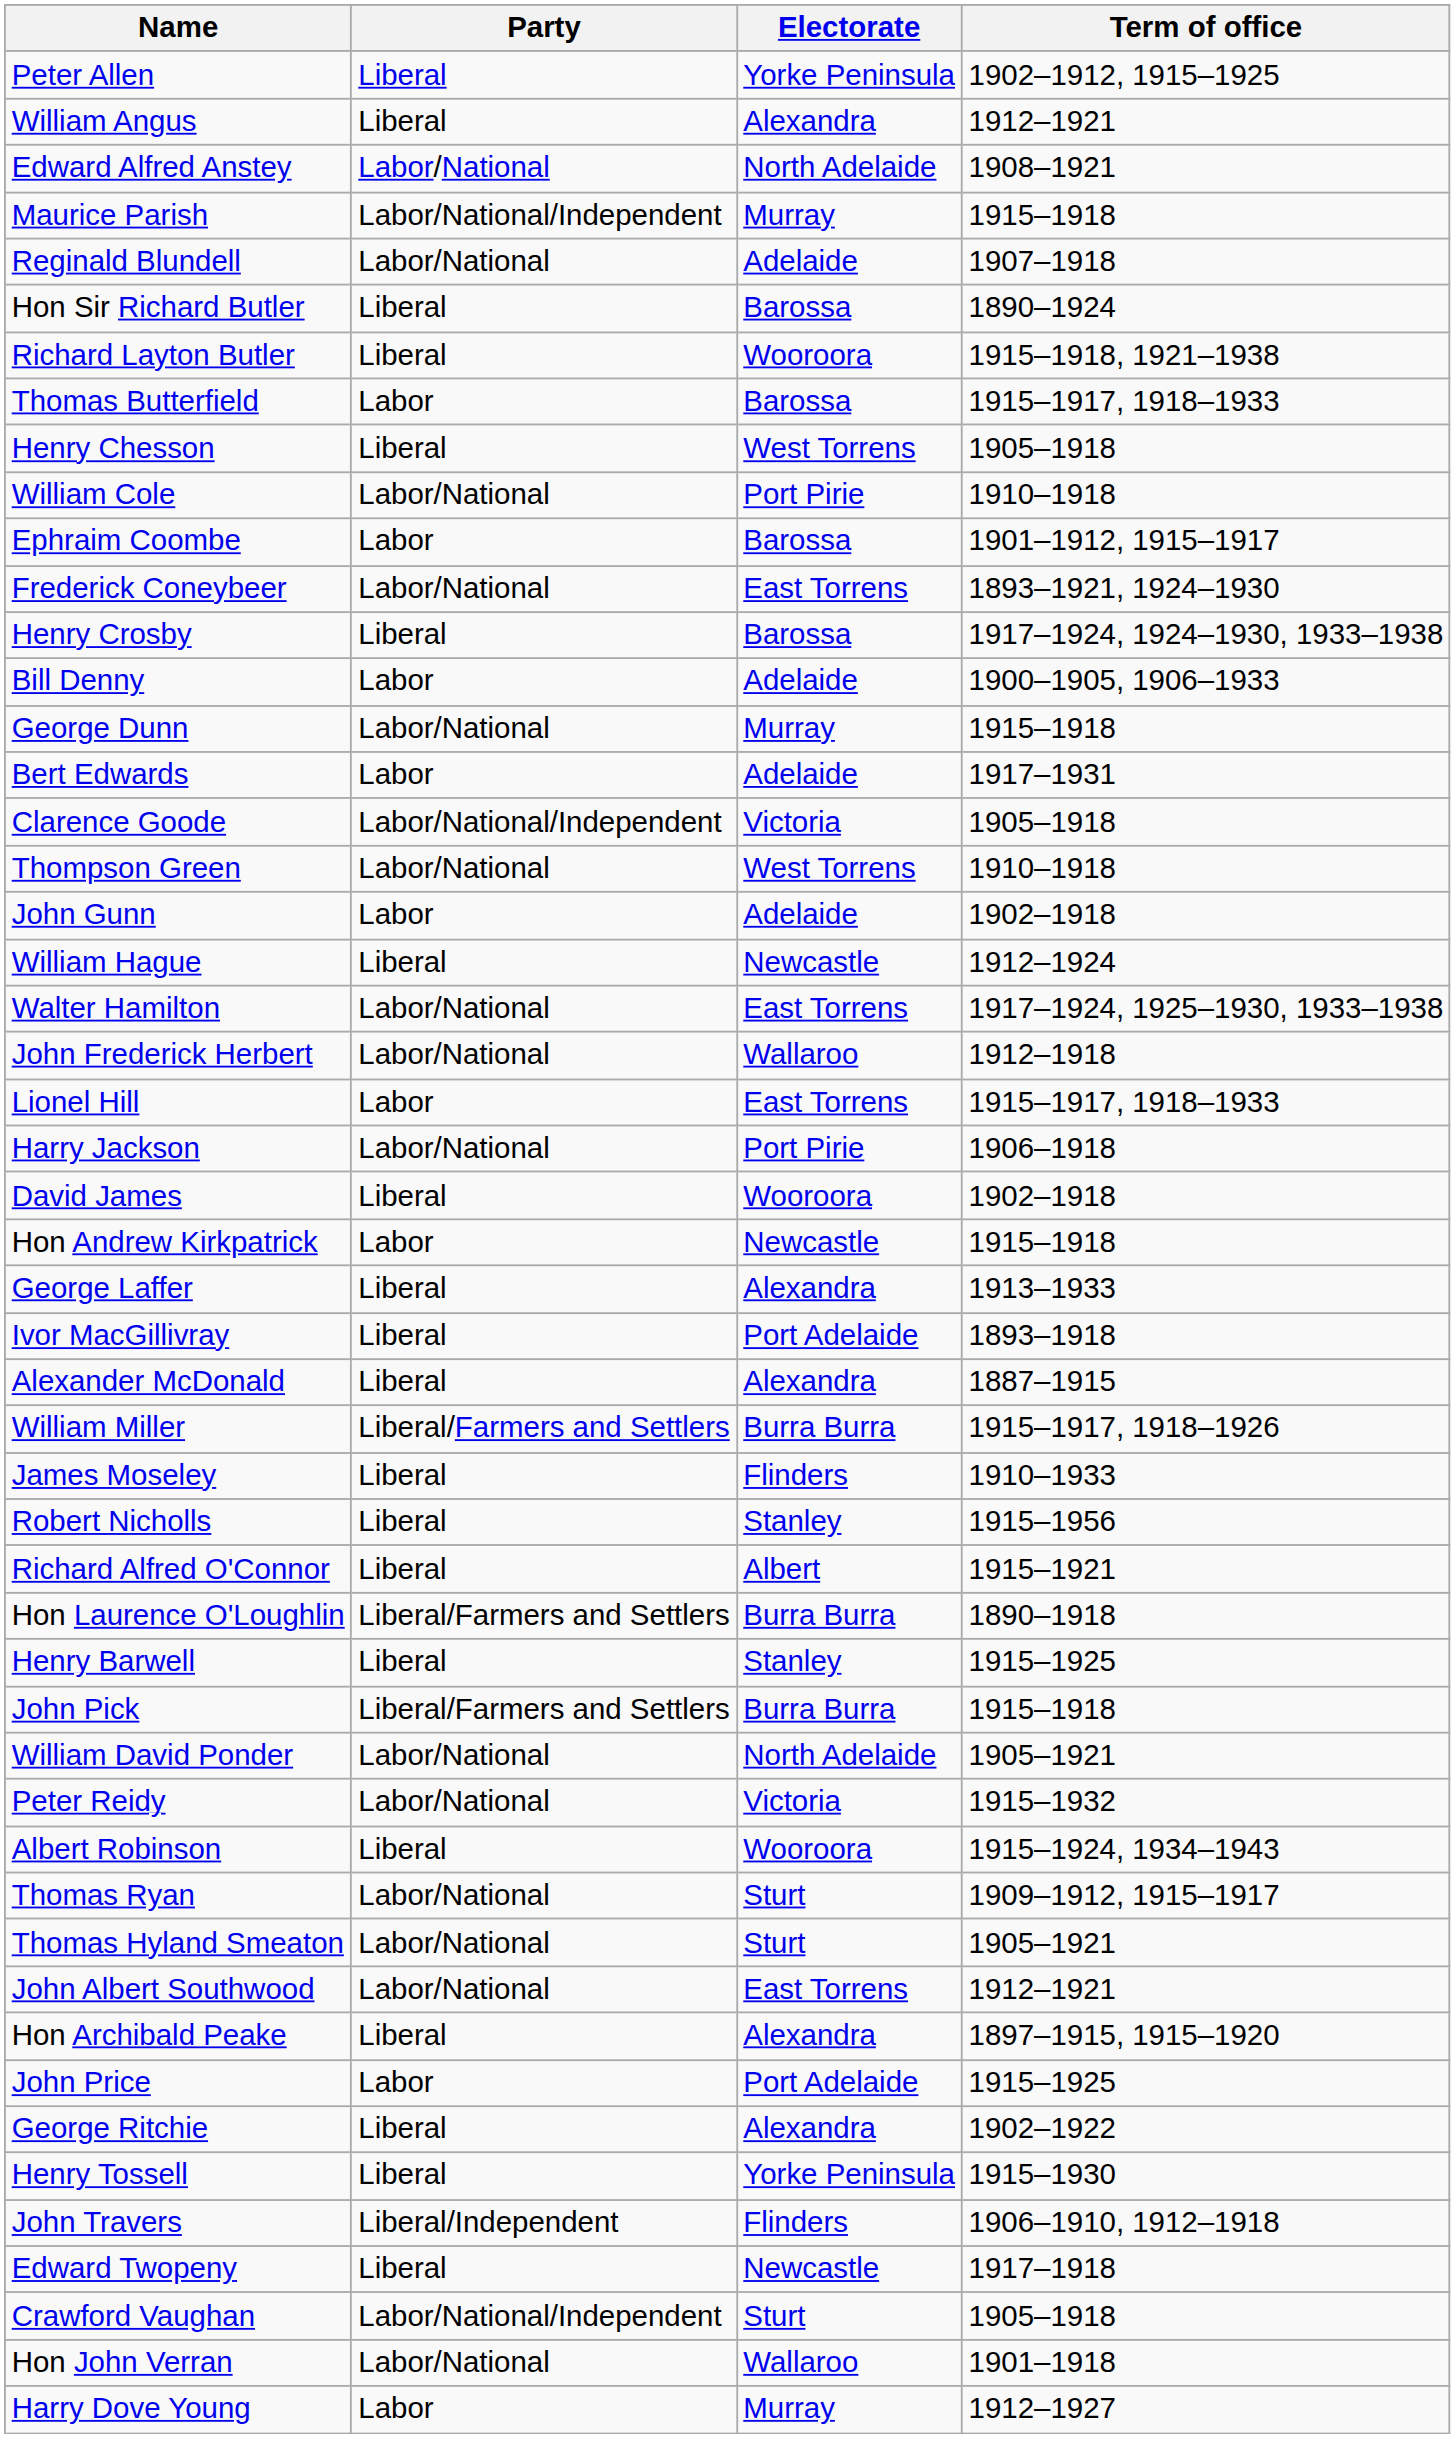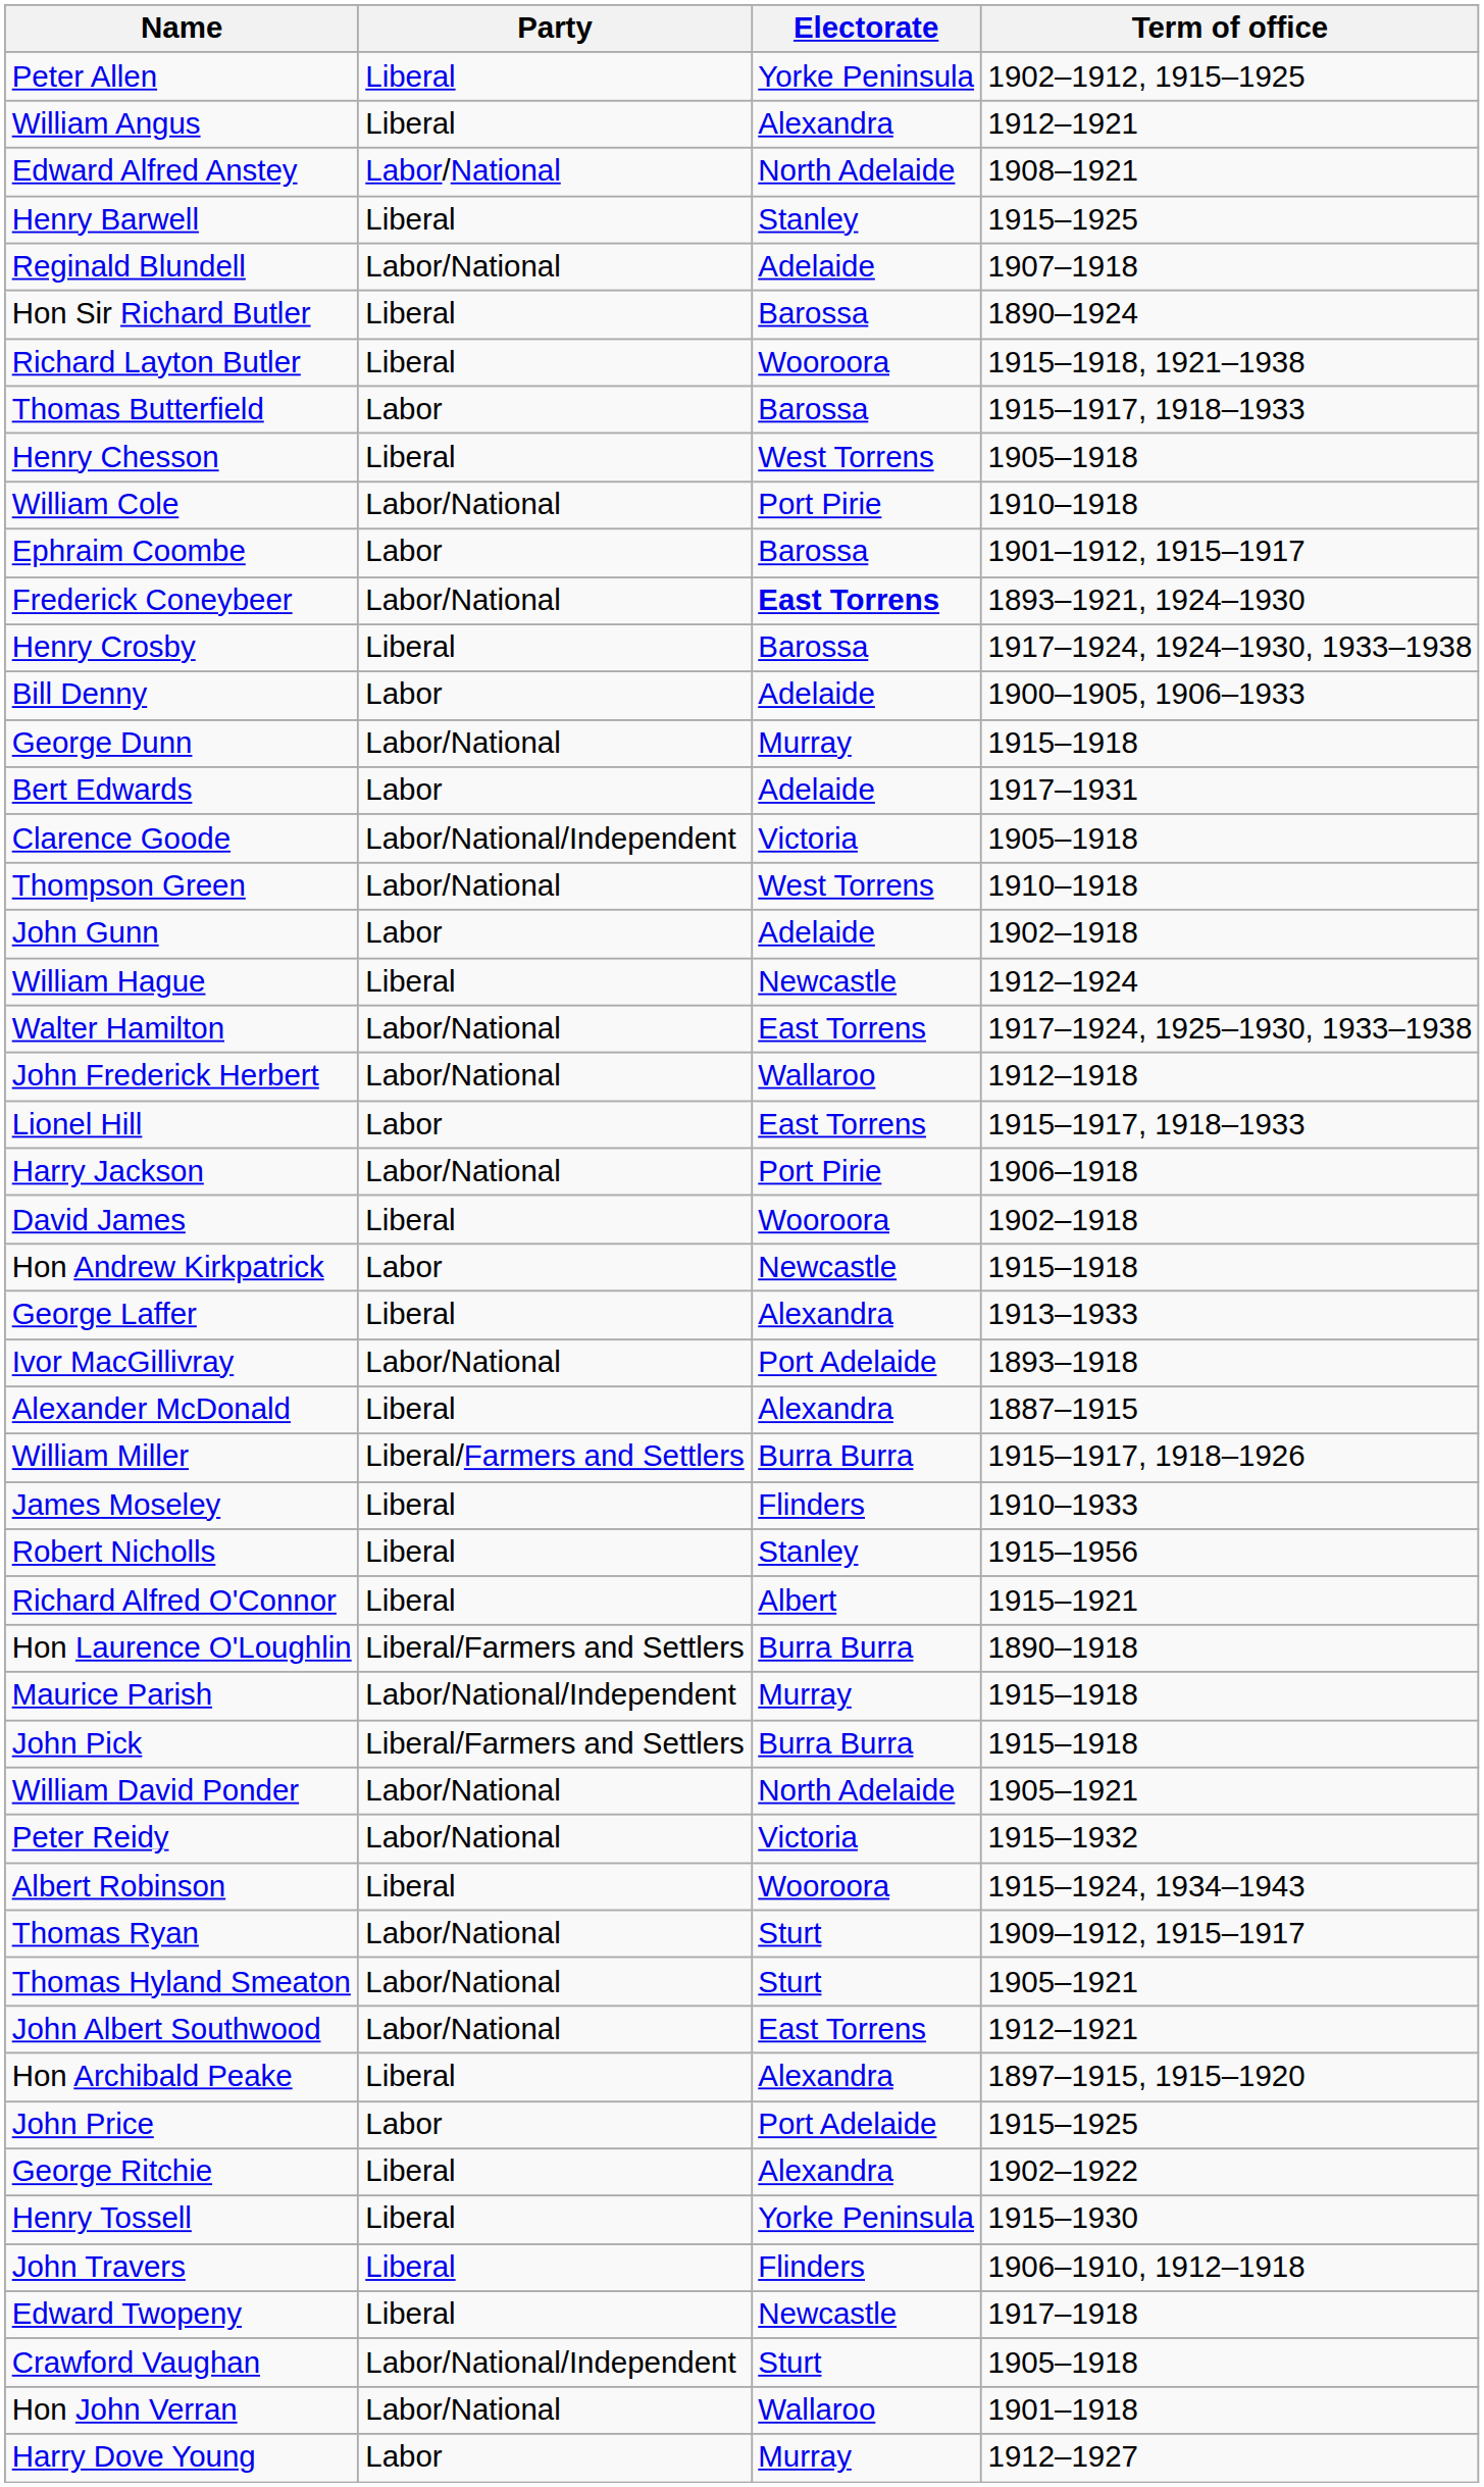rows swapped: Henry Barwell <-> Maurice Parish
Frederick Coneybeer | Electorate: normal -> bold
Ivor MacGillivray | Party: Liberal -> Labor/National
John Travers | Party: Liberal/Independent -> Liberal
